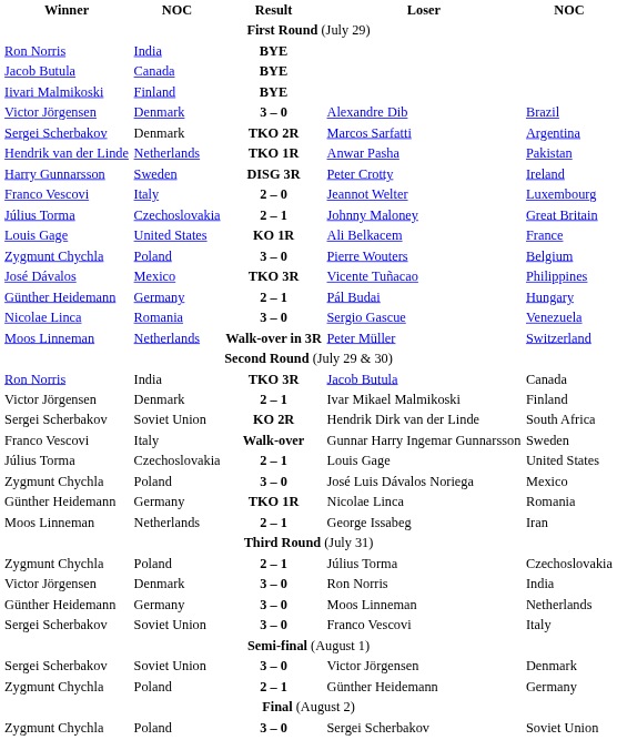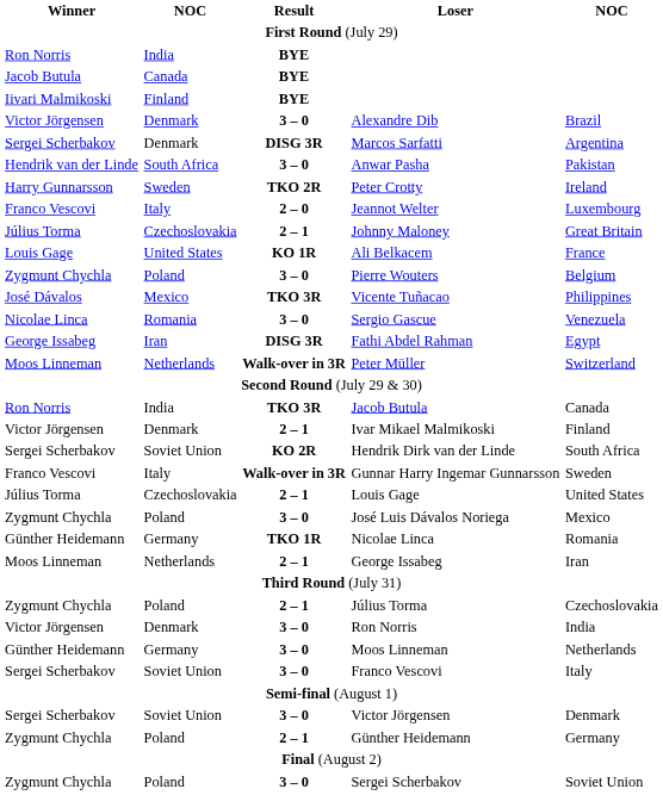Marcos Sarfatti | Result: TKO 2R -> DISG 3R
Anwar Pasha | column 2: Netherlands -> South Africa
Anwar Pasha | Result: TKO 1R -> 3 – 0
Peter Crotty | Result: DISG 3R -> TKO 2R
- row: Günther Heidemann | Germany | 2 – 1 | Pál Budai | Hungary
+ row: George Issabeg | Iran | DISG 3R | Fathi Abdel Rahman | Egypt
Gunnar Harry Ingemar Gunnarsson | Result: Walk-over -> Walk-over in 3R
